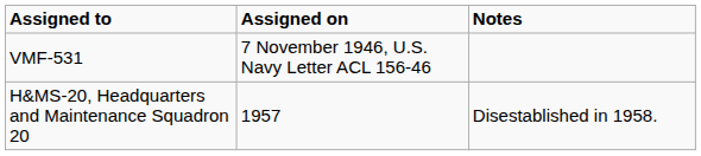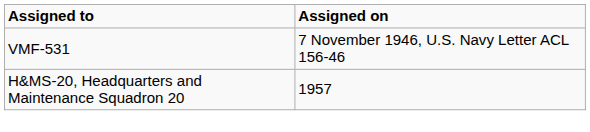- column: Notes | Disestablished in 1958.
